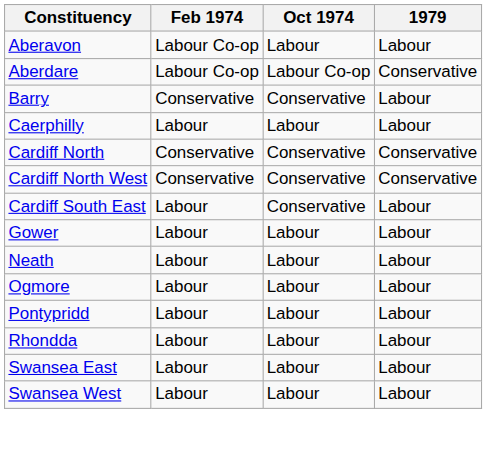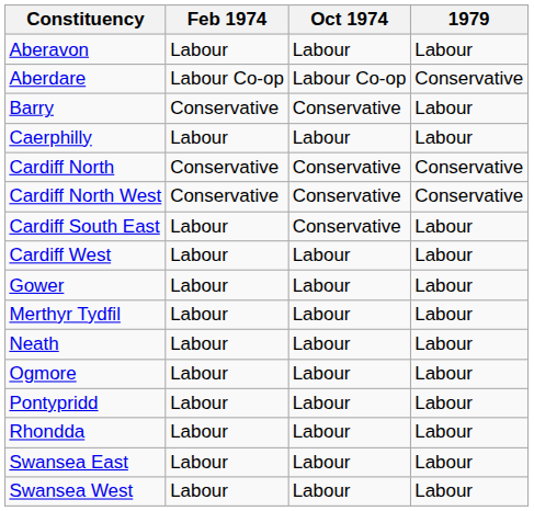Aberavon | Feb 1974: Labour Co-op -> Labour
+ row: Cardiff West | Labour | Labour | Labour
+ row: Merthyr Tydfil | Labour | Labour | Labour
